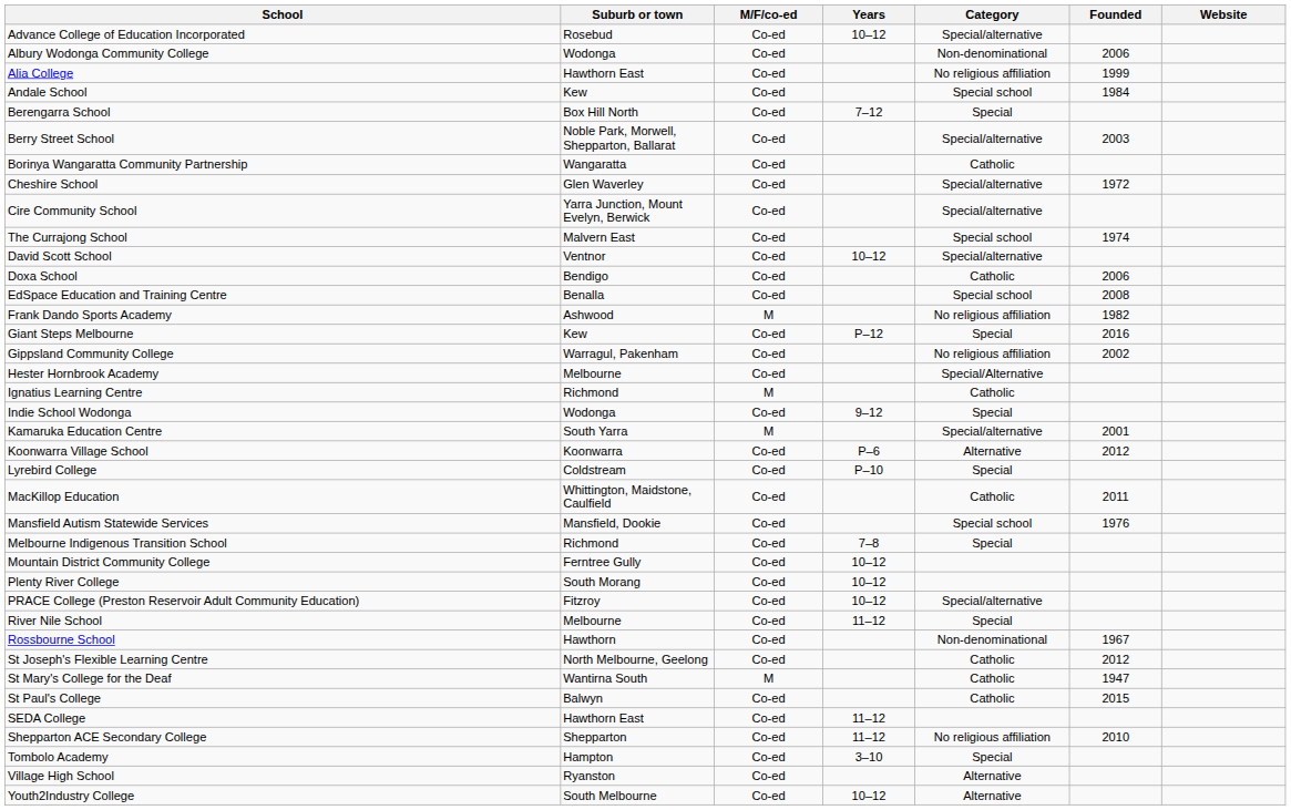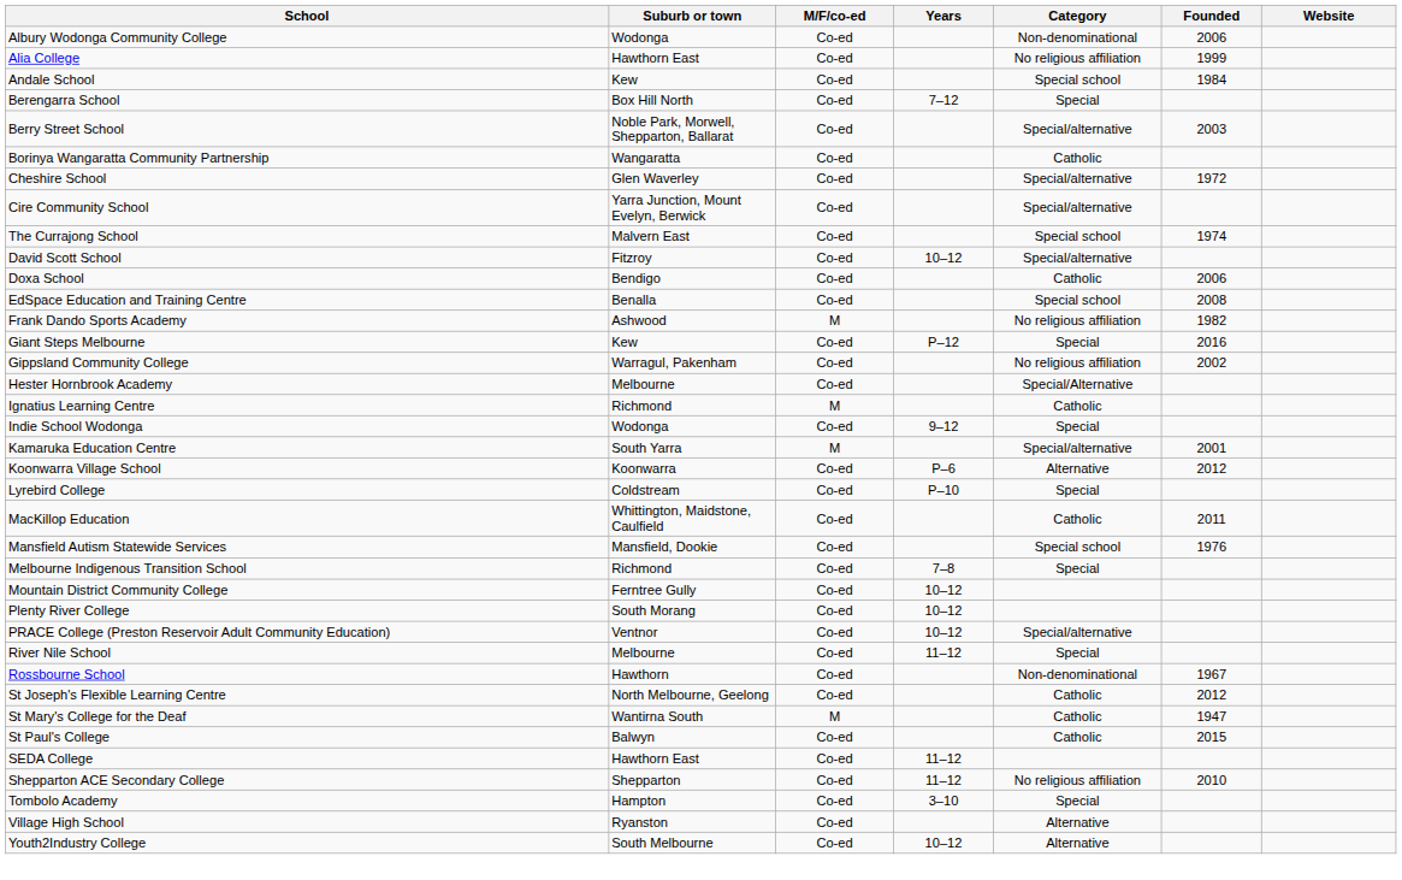- row: Advance College of Education Incorporated | Rosebud | Co-ed | 10–12 | Special/alternative
David Scott School | Suburb or town: Ventnor -> Fitzroy
PRACE College (Preston Reservoir Adult Community Education) | Suburb or town: Fitzroy -> Ventnor
